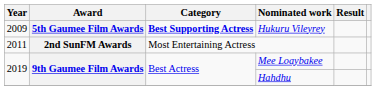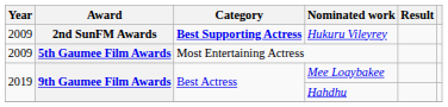Hukuru Vileyrey | Award: 5th Gaumee Film Awards -> 2nd SunFM Awards
Most Entertaining Actress | Year: 2011 -> 2009
Most Entertaining Actress | Award: 2nd SunFM Awards -> 5th Gaumee Film Awards
